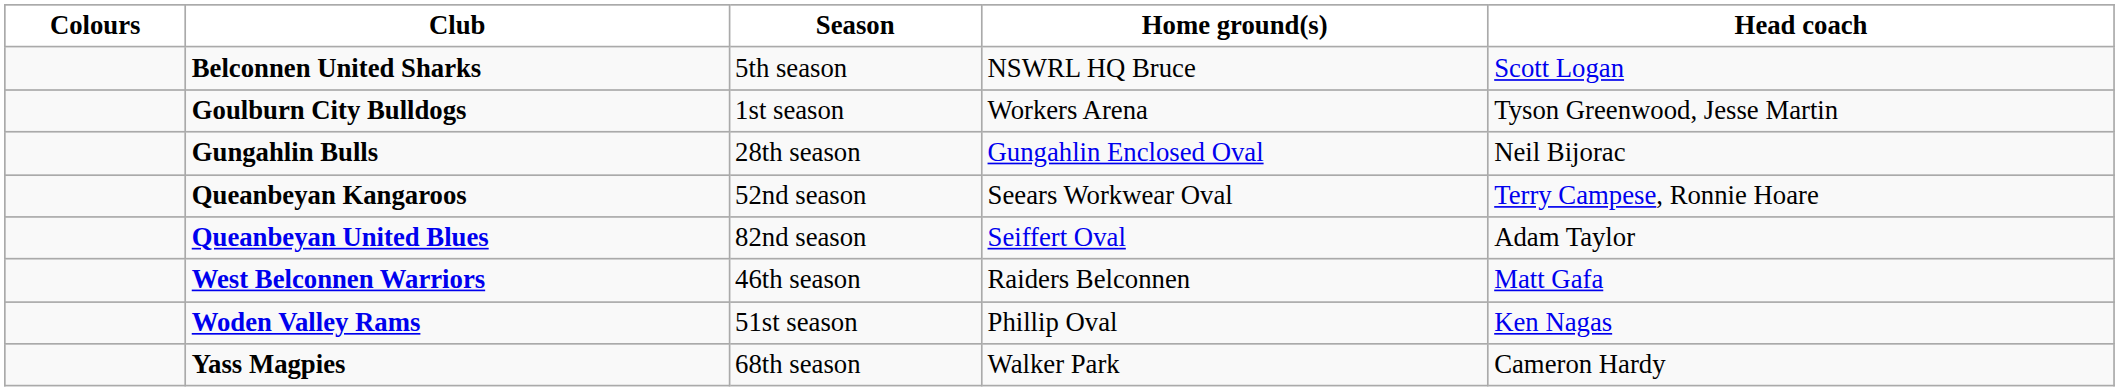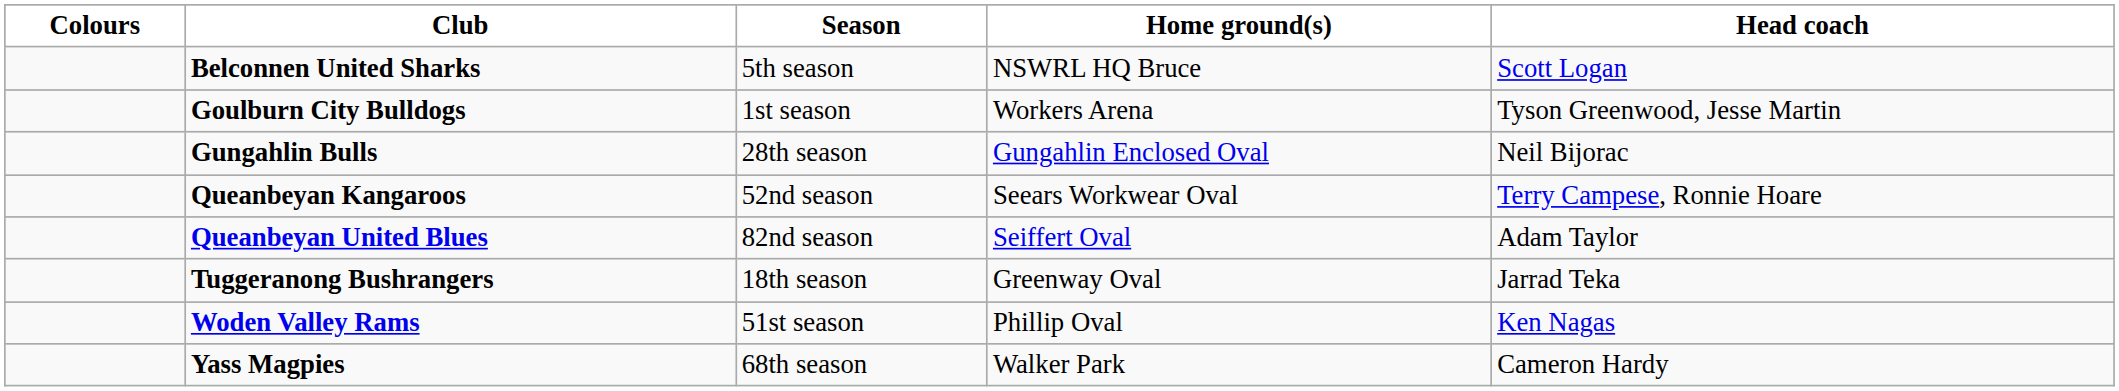+ row: Tuggeranong Bushrangers | 18th season | Greenway Oval | Jarrad Teka
- row: West Belconnen Warriors | 46th season | Raiders Belconnen | Matt Gafa
